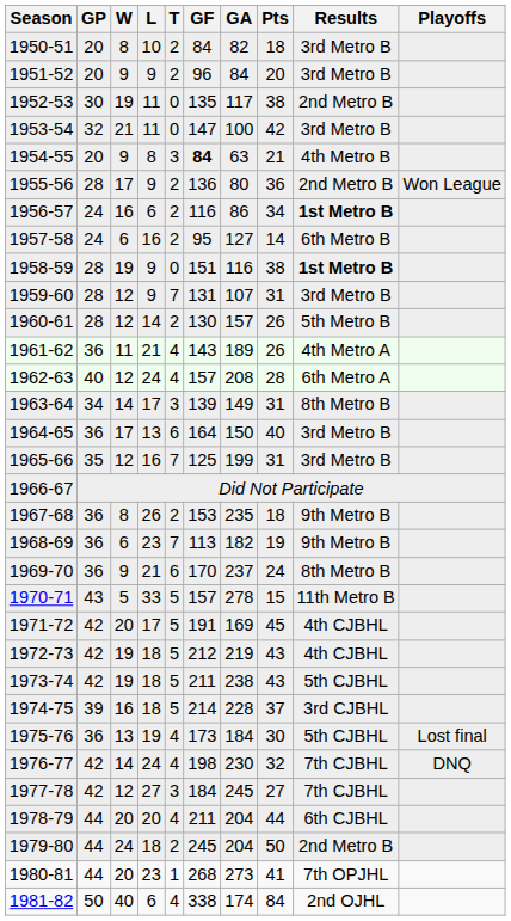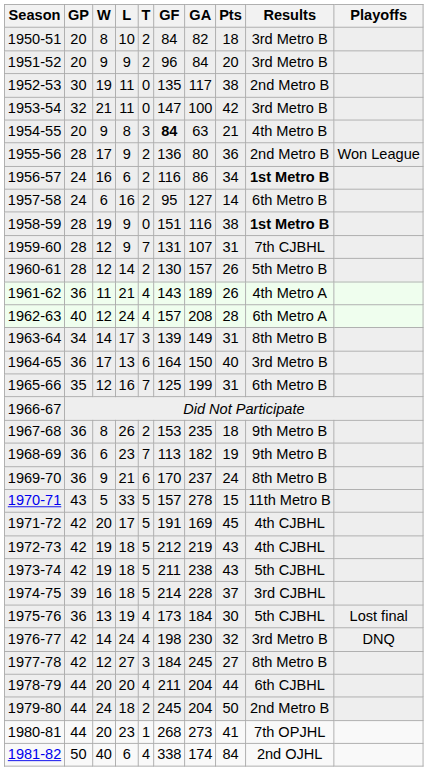1959-60 | Results: 3rd Metro B -> 7th CJBHL
1965-66 | Results: 3rd Metro B -> 6th Metro B
1976-77 | Results: 7th CJBHL -> 3rd Metro B
1977-78 | Results: 7th CJBHL -> 8th Metro B
